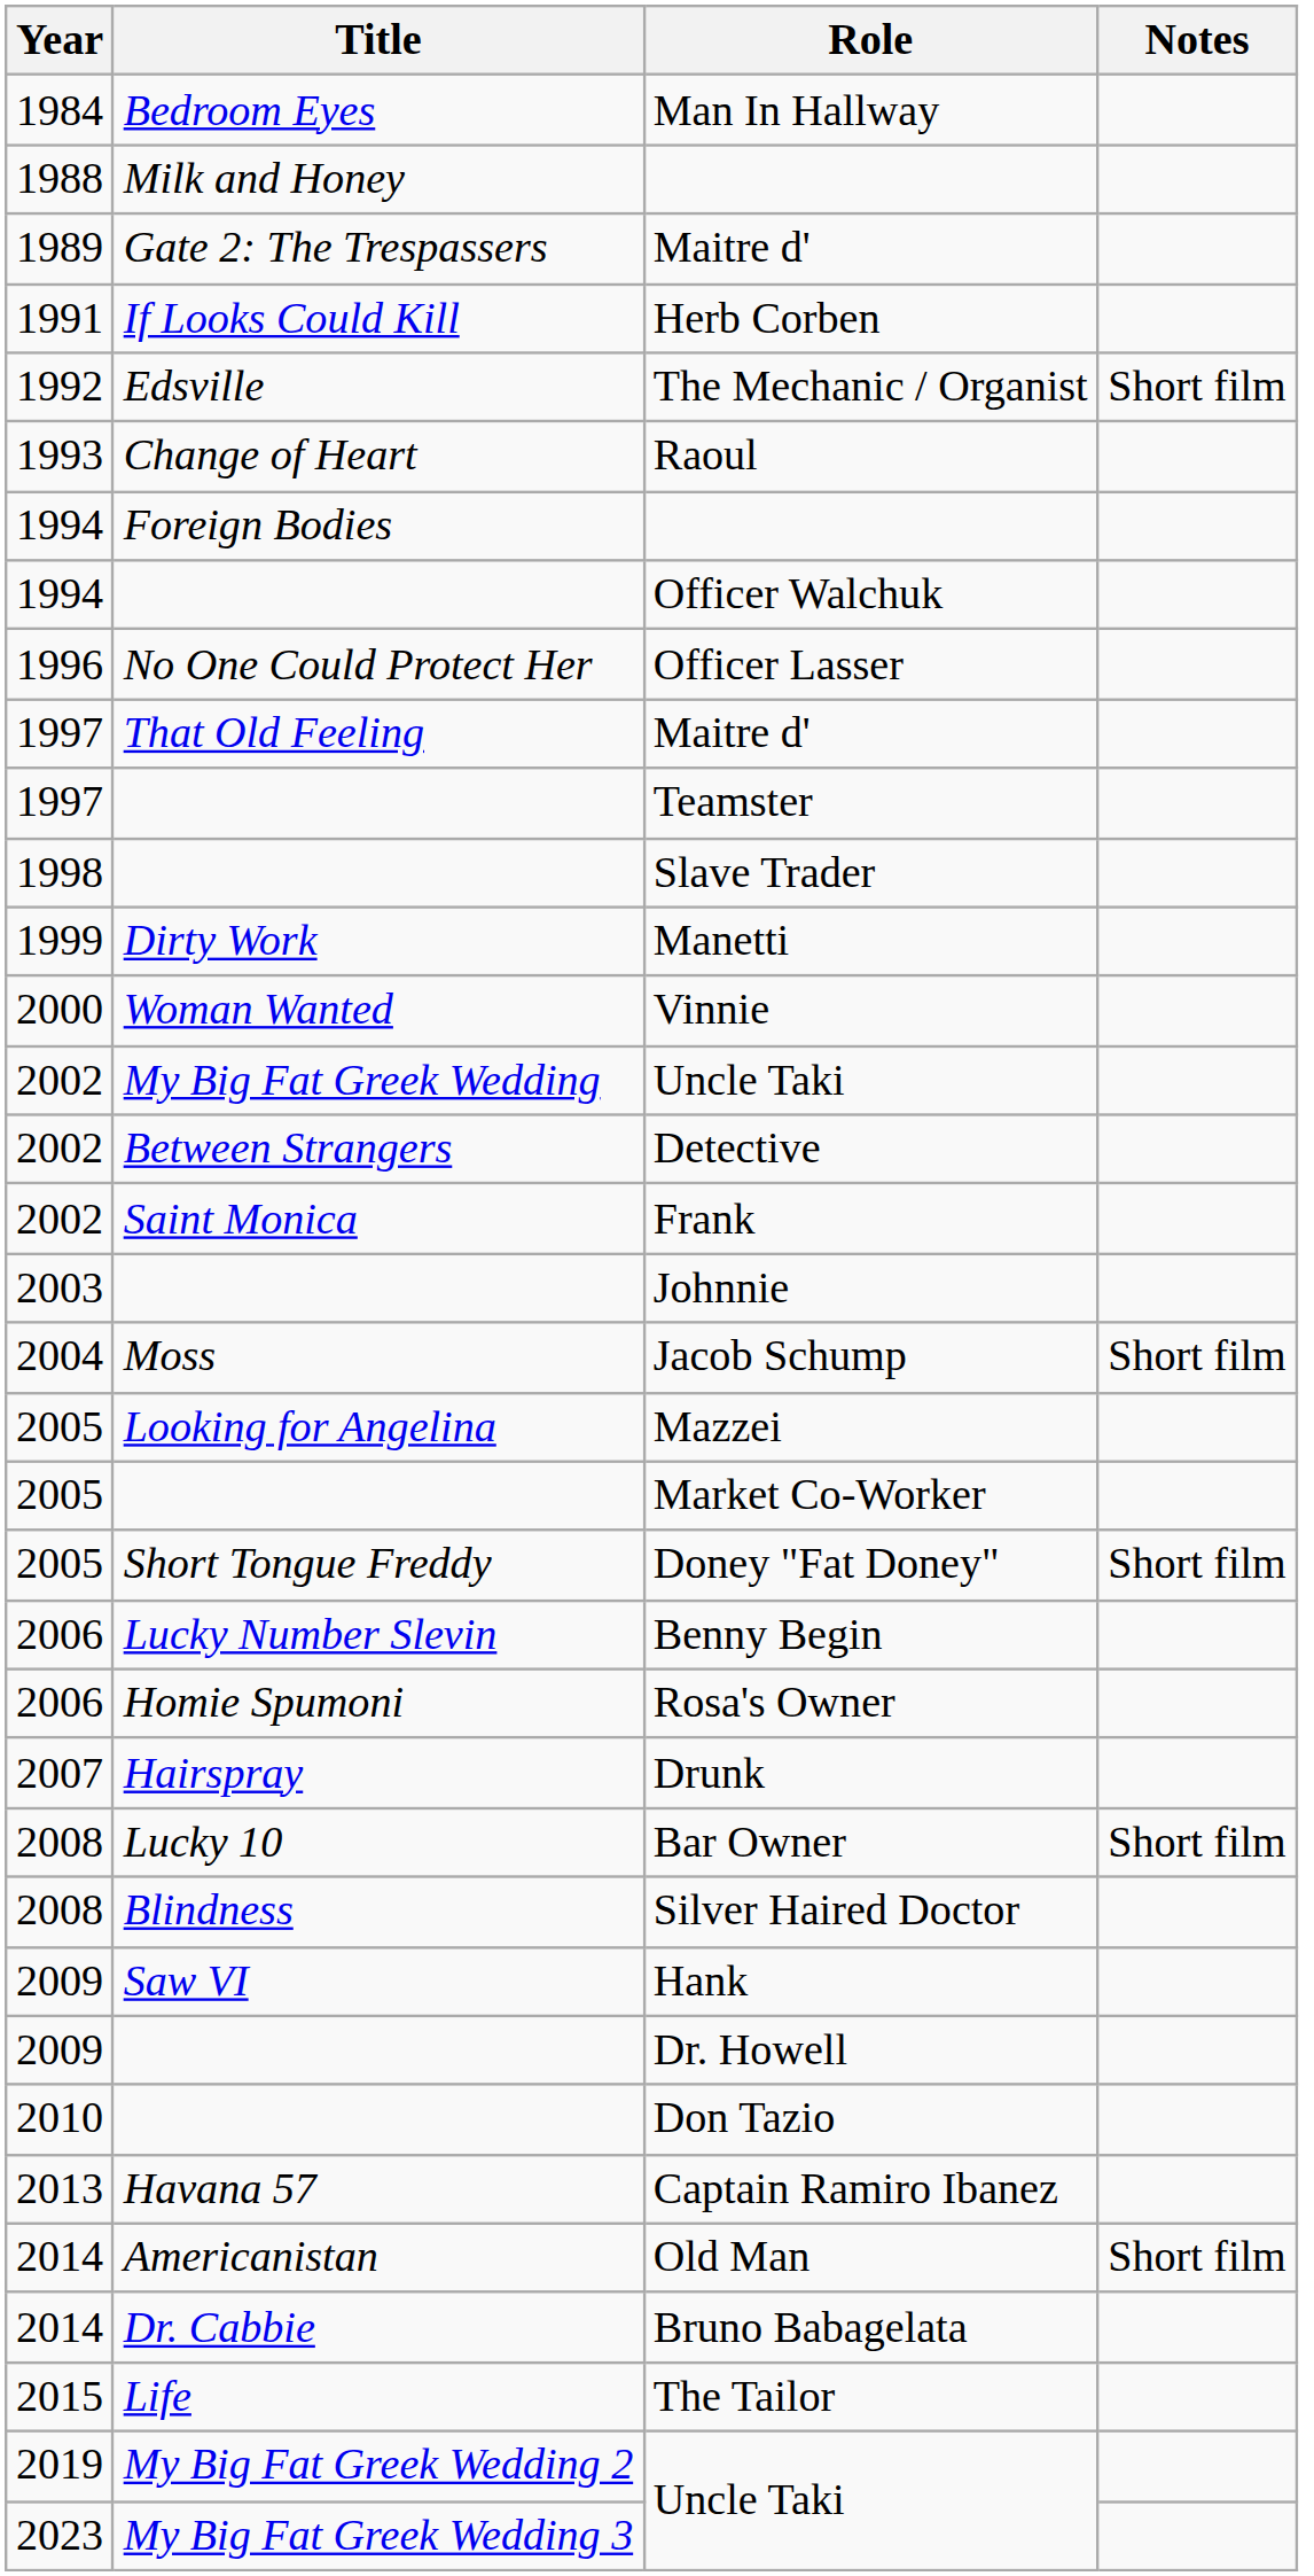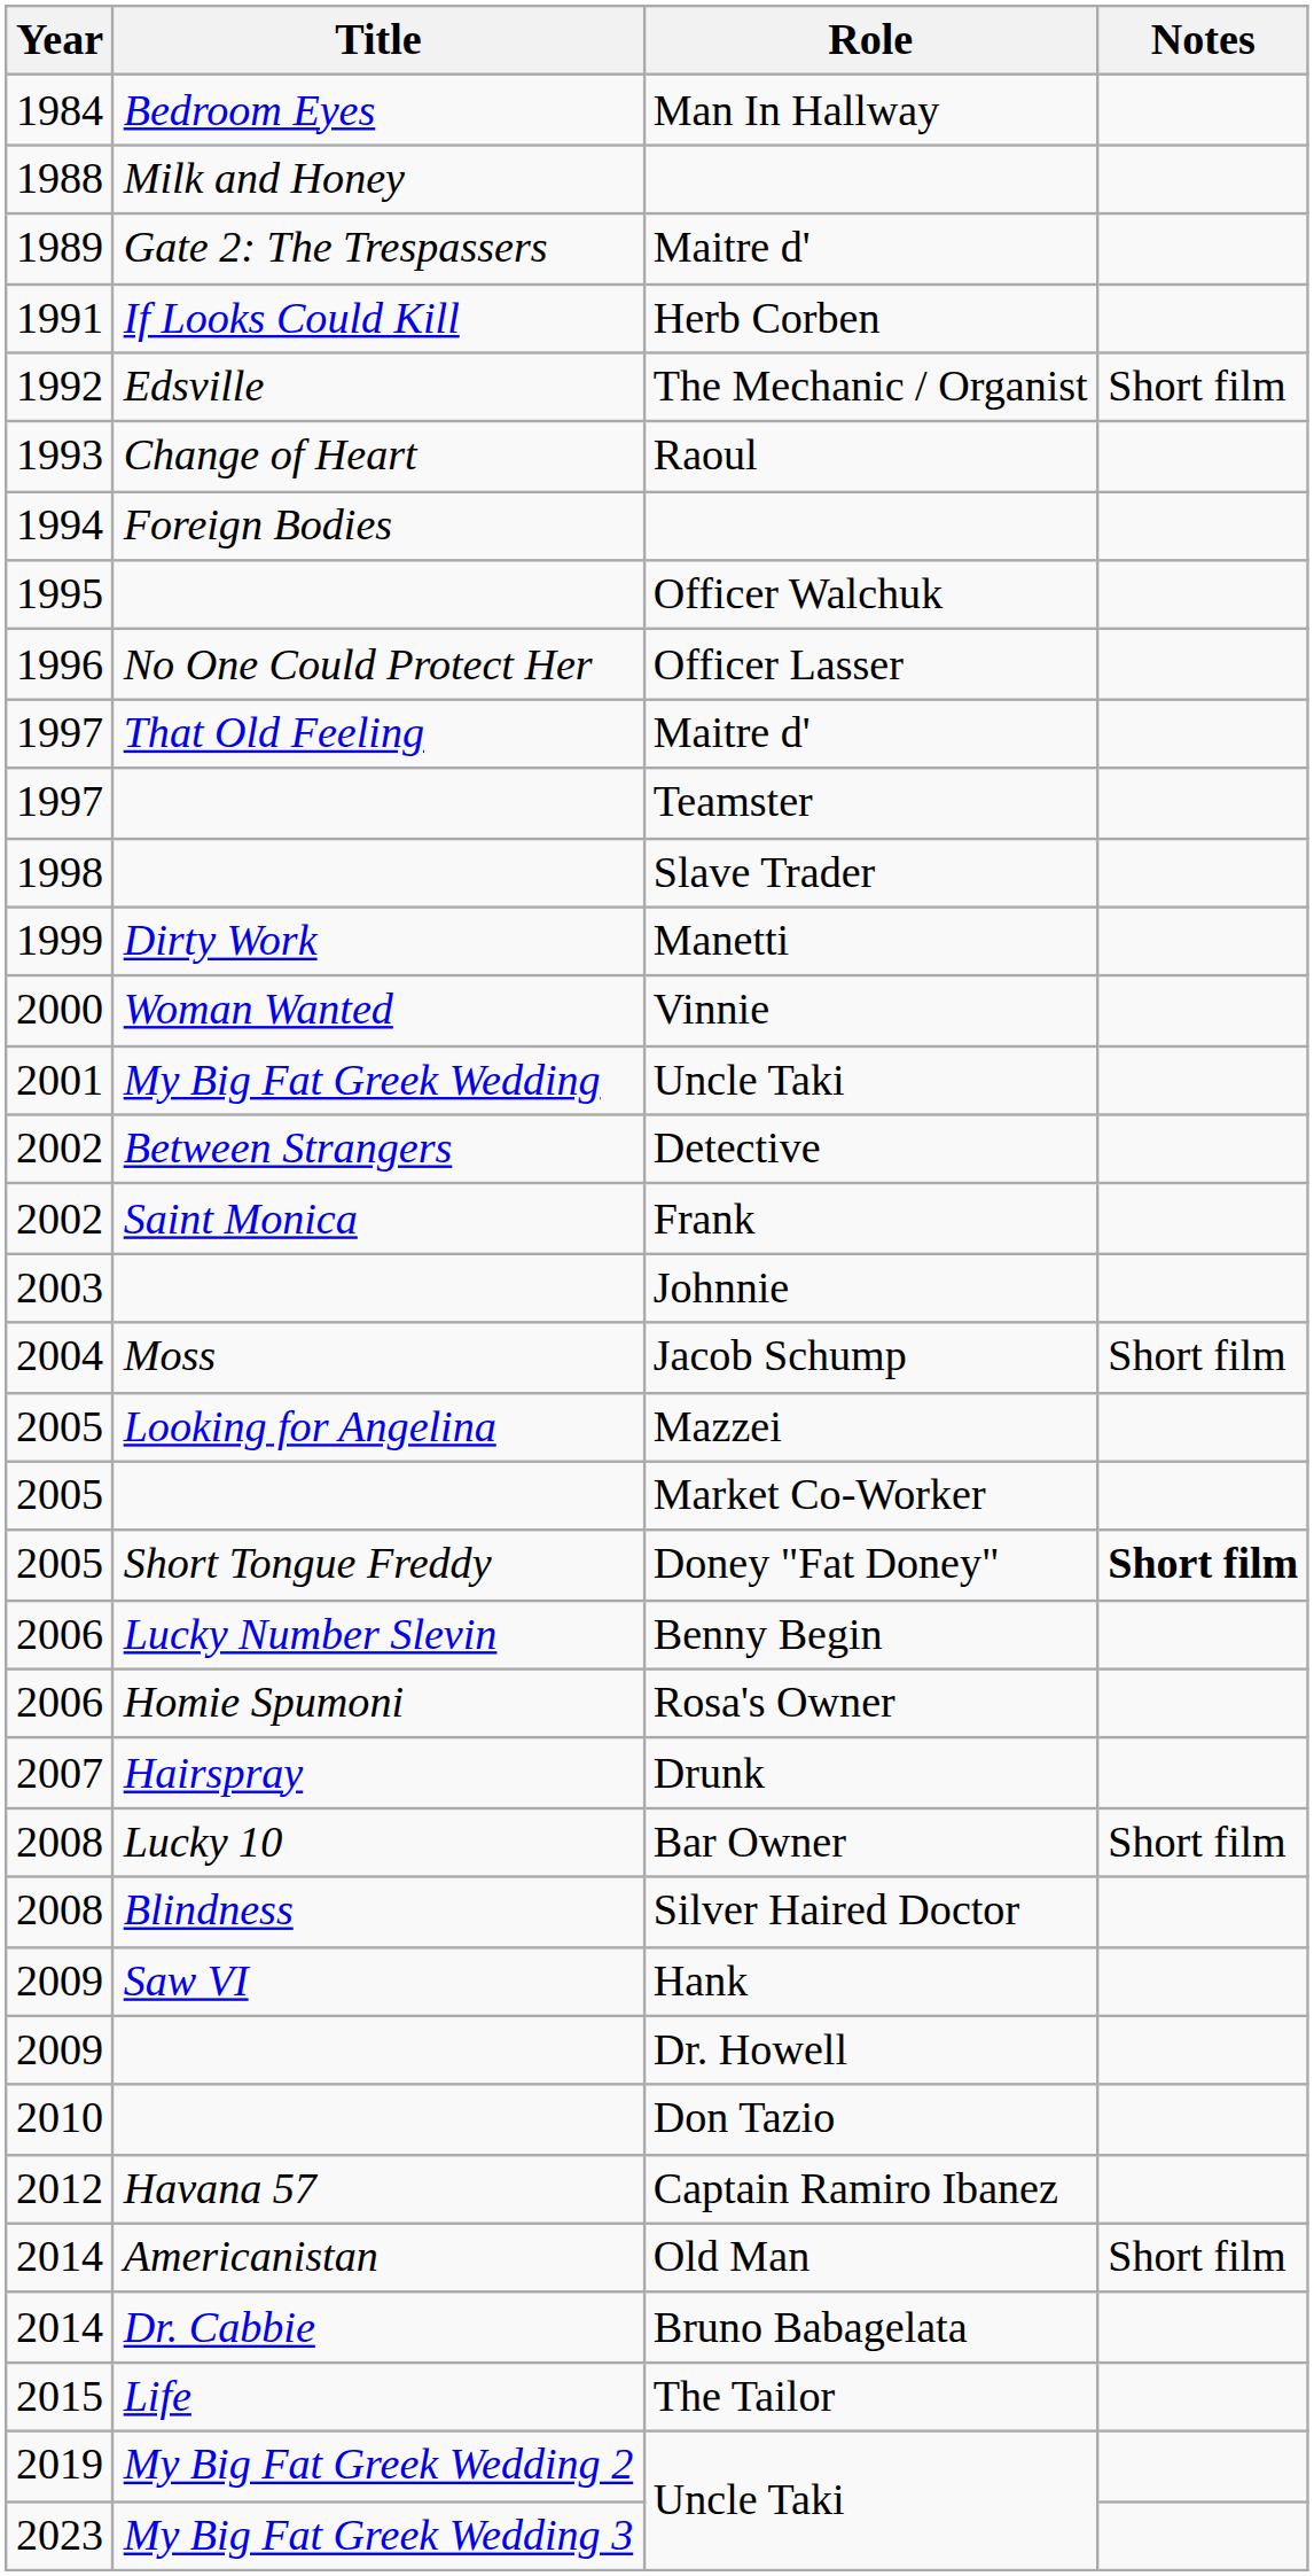Officer Walchuk | Year: 1994 -> 1995
My Big Fat Greek Wedding / Uncle Taki | Year: 2002 -> 2001
Doney "Fat Doney" | Notes: normal -> bold
Captain Ramiro Ibanez | Year: 2013 -> 2012
